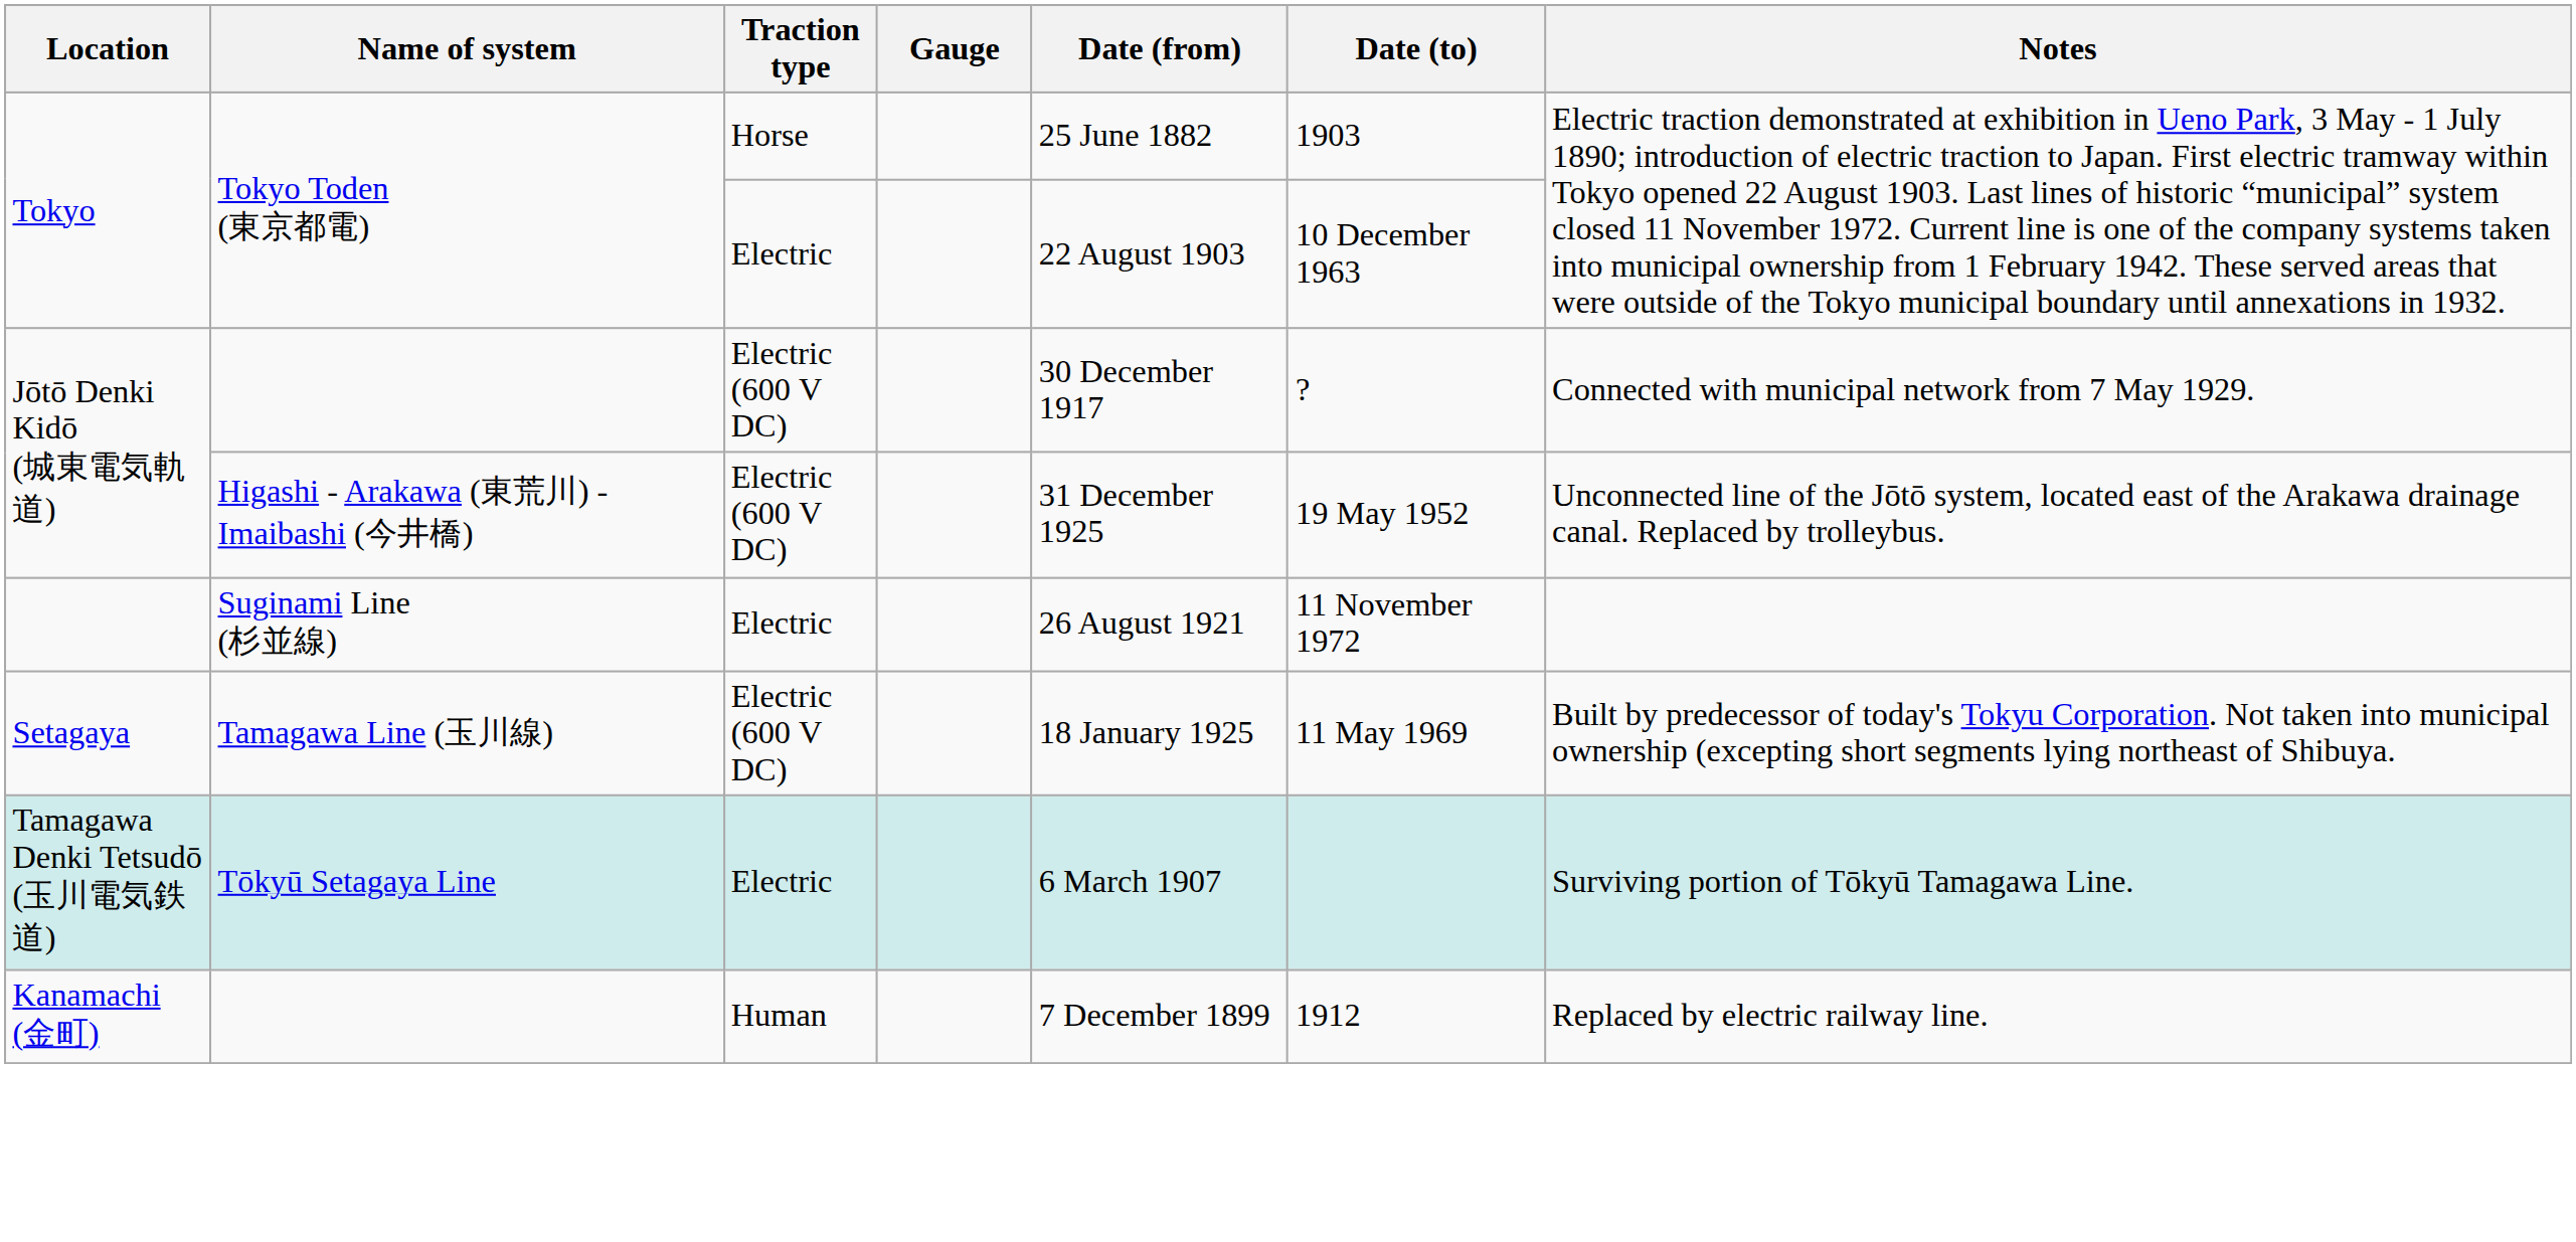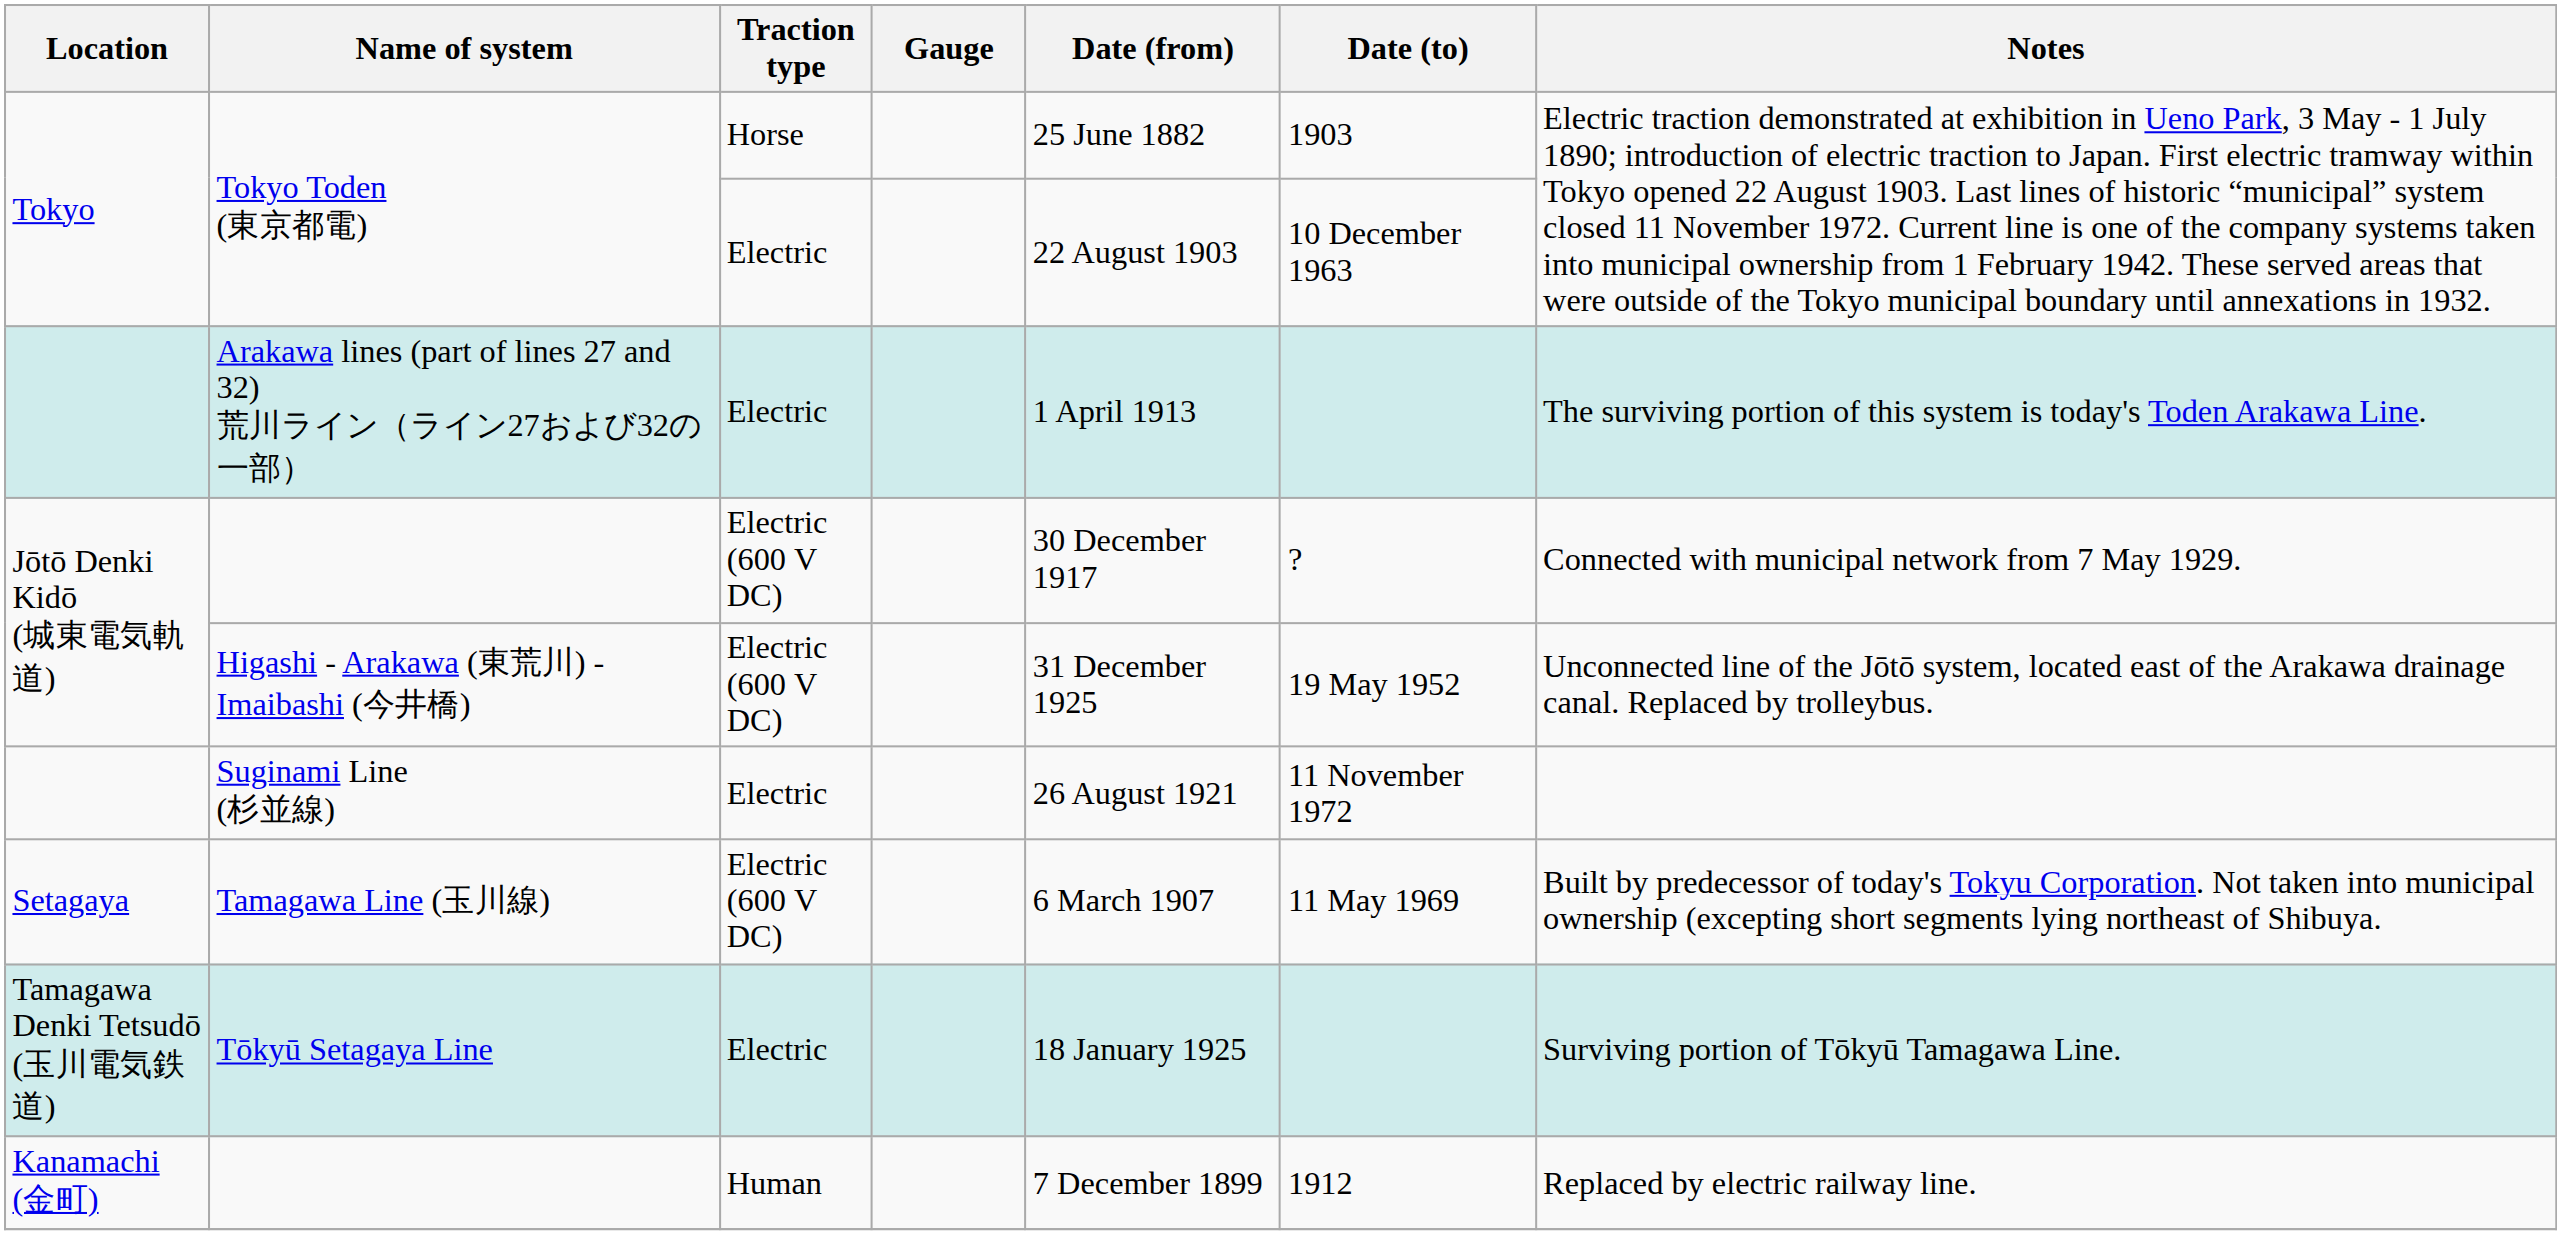+ row: Arakawa lines (part of lines 27 and 32) 荒川ライン（ライン27および32の一部） | Electric | 1 April 1913 | The surviving portion of this system is today's Toden Arakawa Line.
Tamagawa Line (玉川線) | Date (from): 18 January 1925 -> 6 March 1907
Tōkyū Setagaya Line | Date (from): 6 March 1907 -> 18 January 1925
